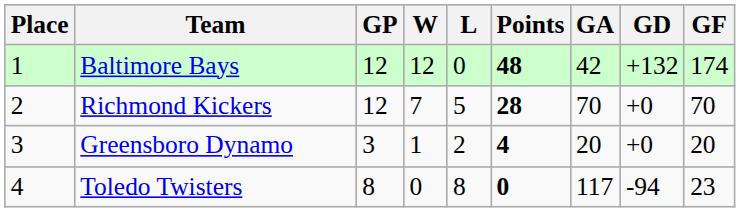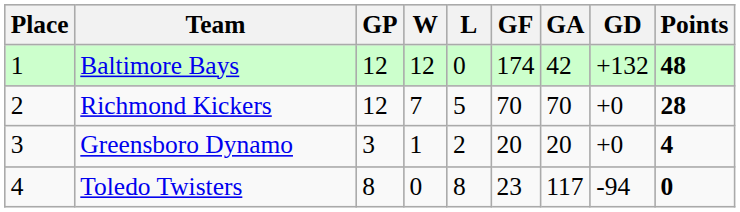columns swapped: GF <-> Points
